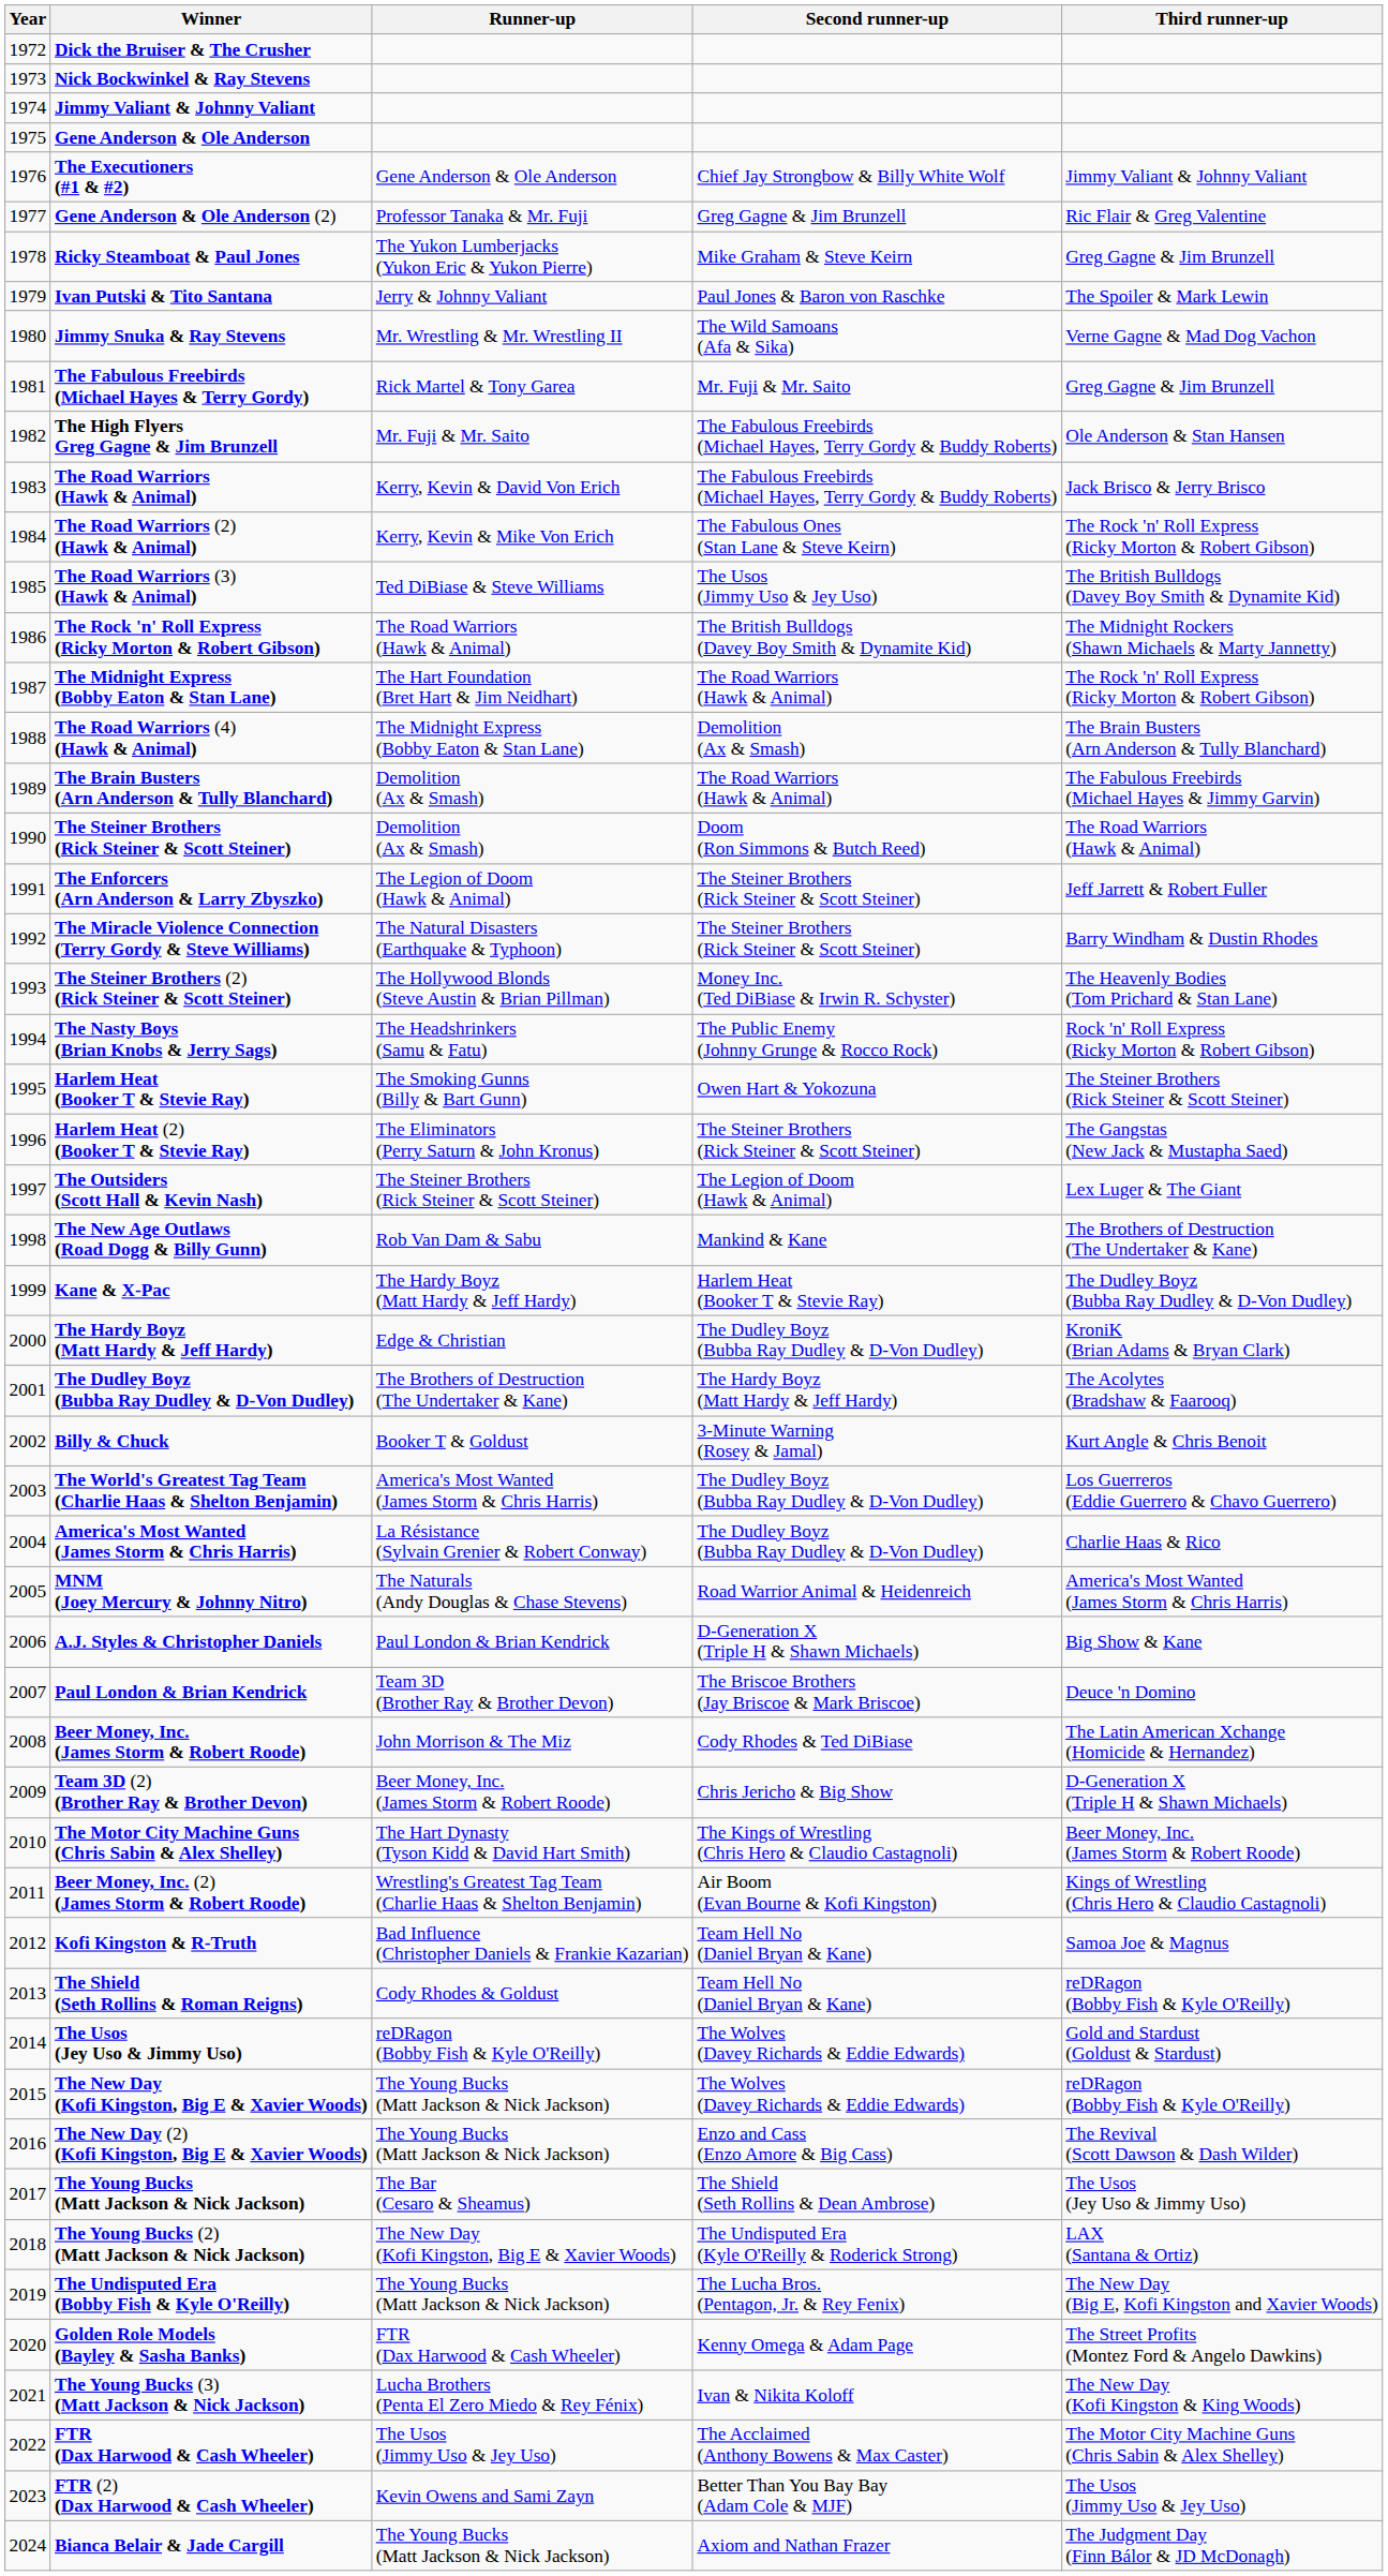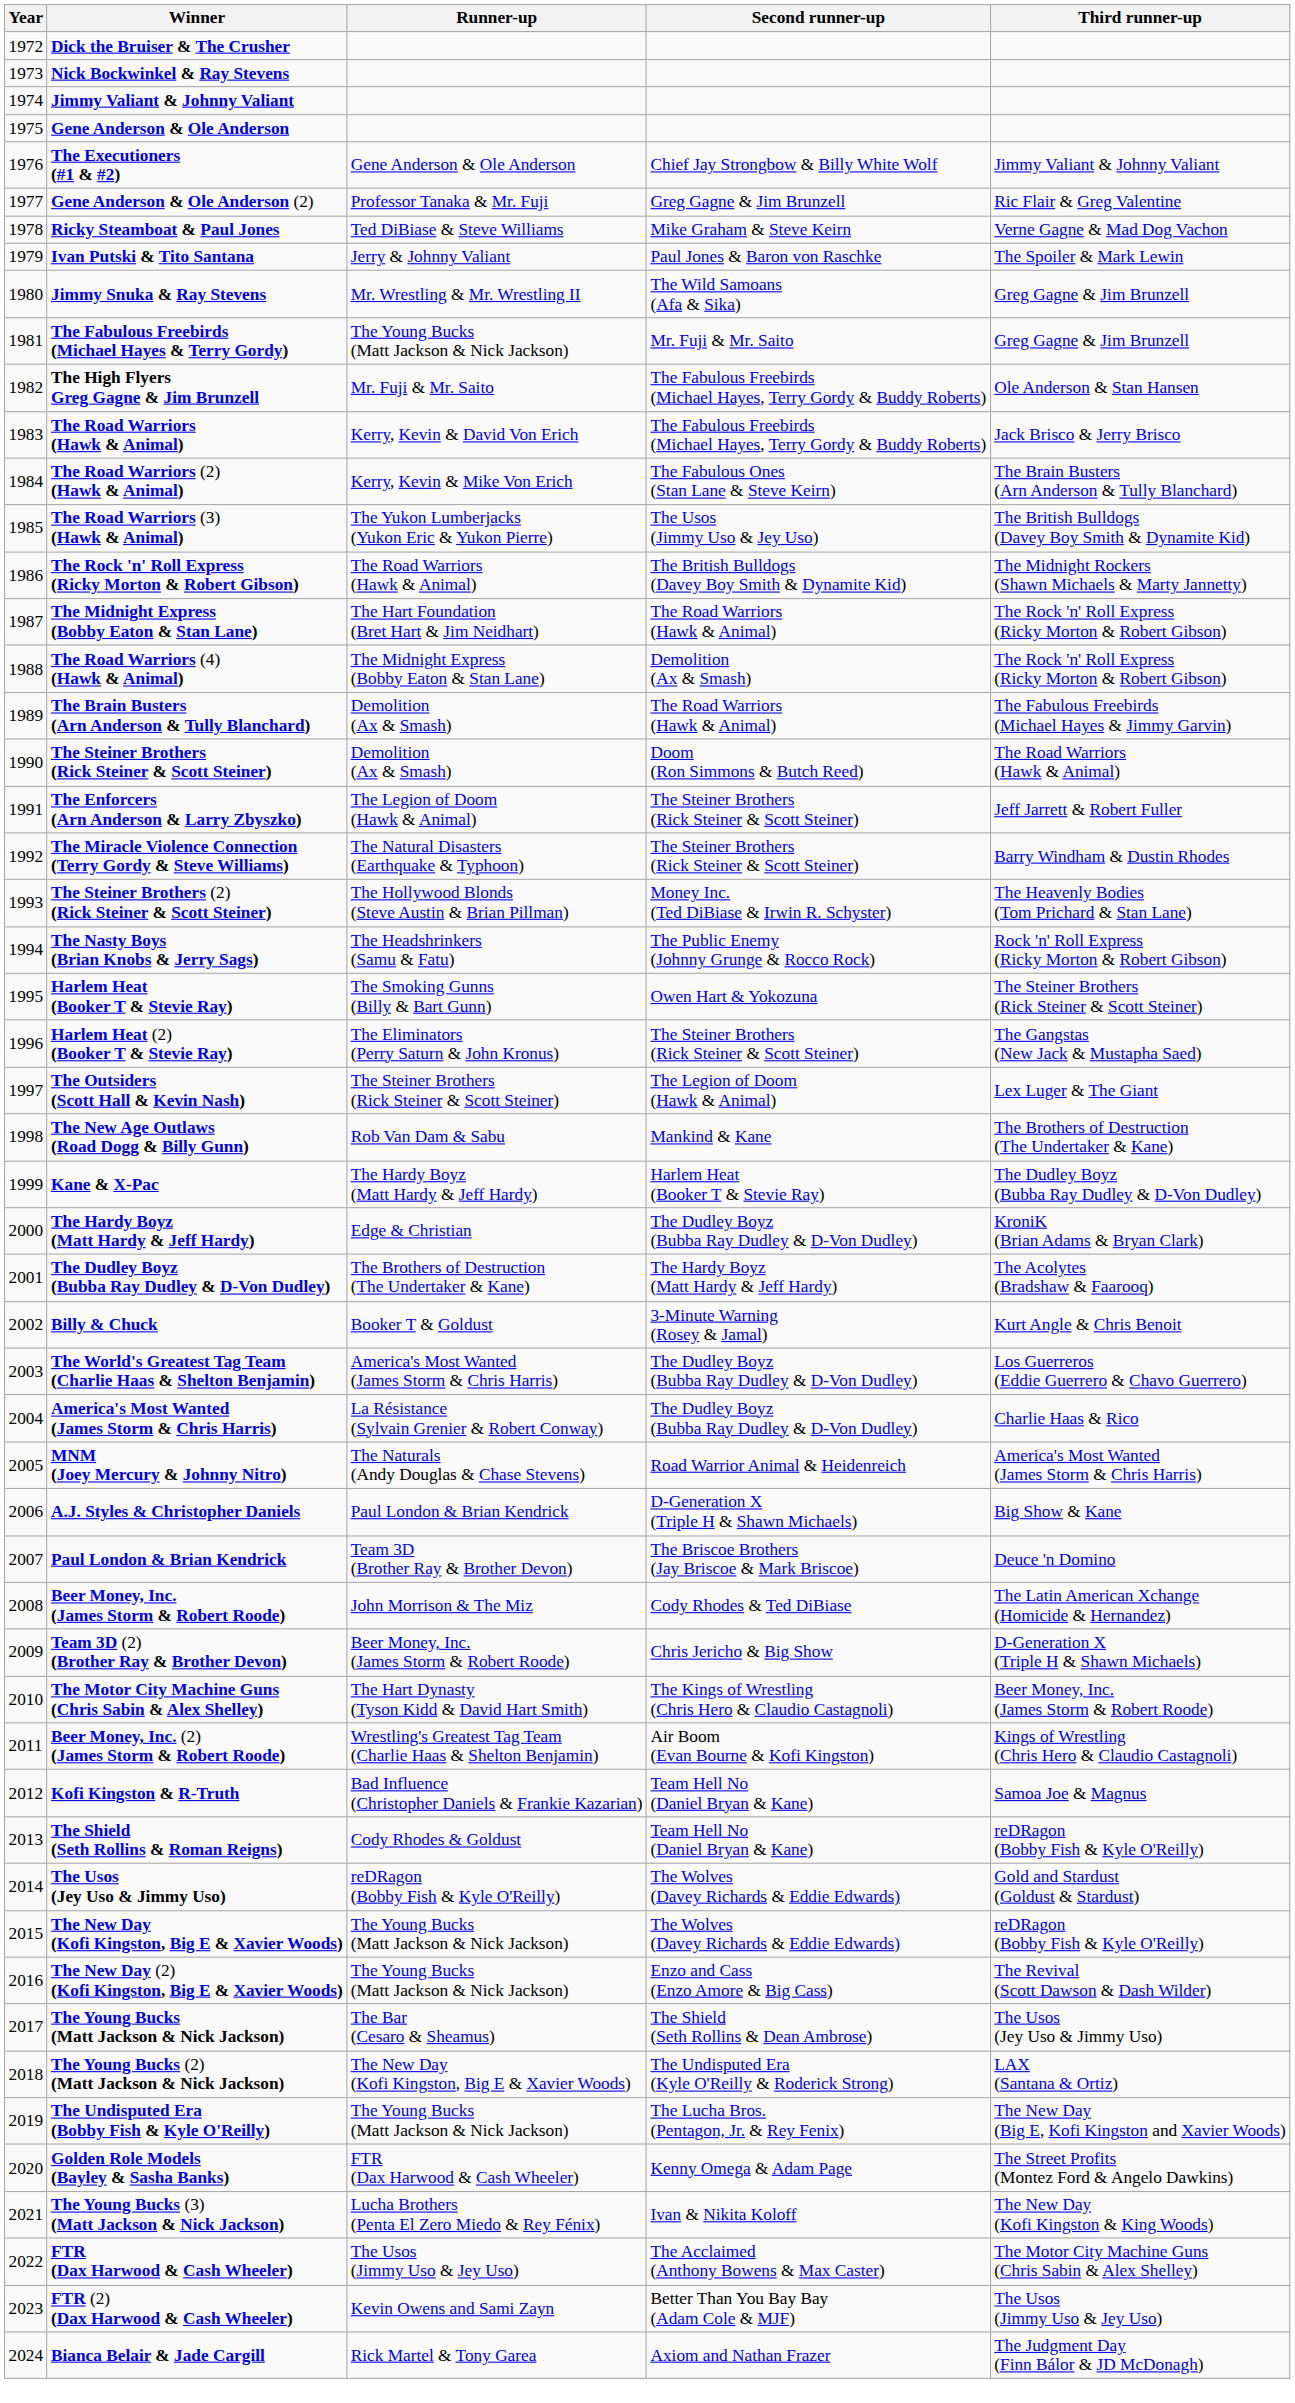Ricky Steamboat & Paul Jones | Runner-up: The Yukon Lumberjacks (Yukon Eric & Yukon Pierre) -> Ted DiBiase & Steve Williams
Ricky Steamboat & Paul Jones | Third runner-up: Greg Gagne & Jim Brunzell -> Verne Gagne & Mad Dog Vachon
Jimmy Snuka & Ray Stevens | Third runner-up: Verne Gagne & Mad Dog Vachon -> Greg Gagne & Jim Brunzell
The Fabulous Freebirds (Michael Hayes & Terry Gordy) | Runner-up: Rick Martel & Tony Garea -> The Young Bucks (Matt Jackson & Nick Jackson)
The Road Warriors (2) (Hawk & Animal) | Third runner-up: The Rock 'n' Roll Express (Ricky Morton & Robert Gibson) -> The Brain Busters (Arn Anderson & Tully Blanchard)
The Road Warriors (3) (Hawk & Animal) | Runner-up: Ted DiBiase & Steve Williams -> The Yukon Lumberjacks (Yukon Eric & Yukon Pierre)
The Road Warriors (4) (Hawk & Animal) | Third runner-up: The Brain Busters (Arn Anderson & Tully Blanchard) -> The Rock 'n' Roll Express (Ricky Morton & Robert Gibson)
Bianca Belair & Jade Cargill | Runner-up: The Young Bucks (Matt Jackson & Nick Jackson) -> Rick Martel & Tony Garea
